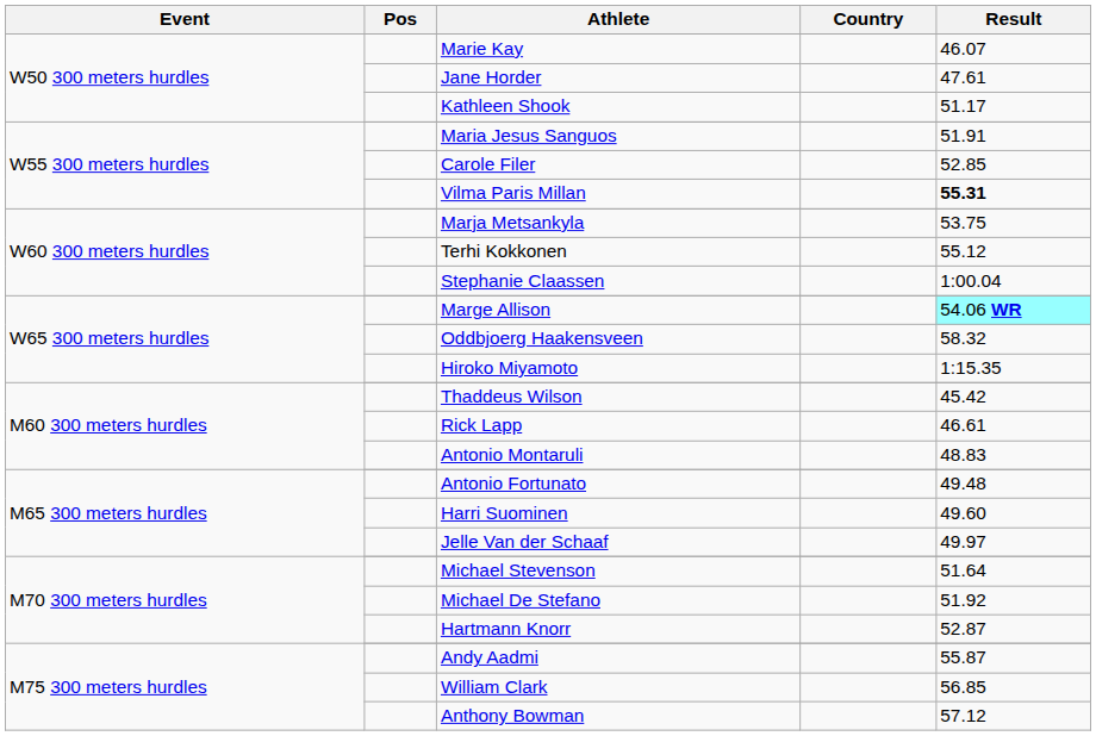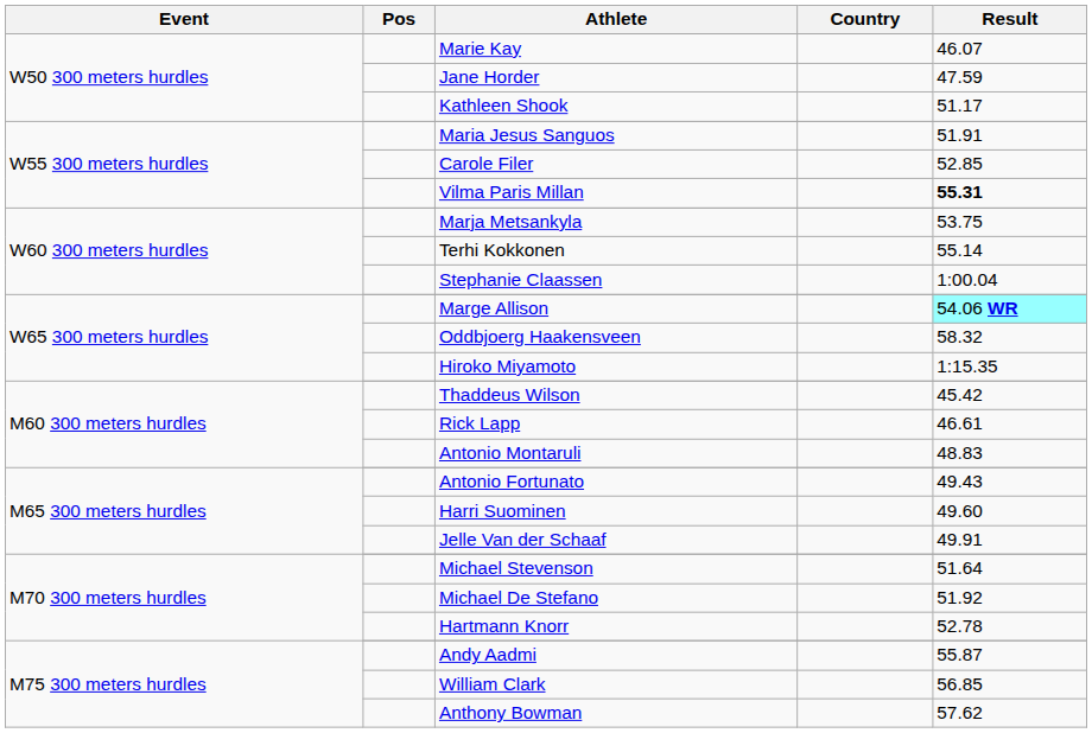Jane Horder | Result: 47.61 -> 47.59
Terhi Kokkonen | Result: 55.12 -> 55.14
Antonio Fortunato | Result: 49.48 -> 49.43
Jelle Van der Schaaf | Result: 49.97 -> 49.91
Hartmann Knorr | Result: 52.87 -> 52.78
Anthony Bowman | Result: 57.12 -> 57.62
